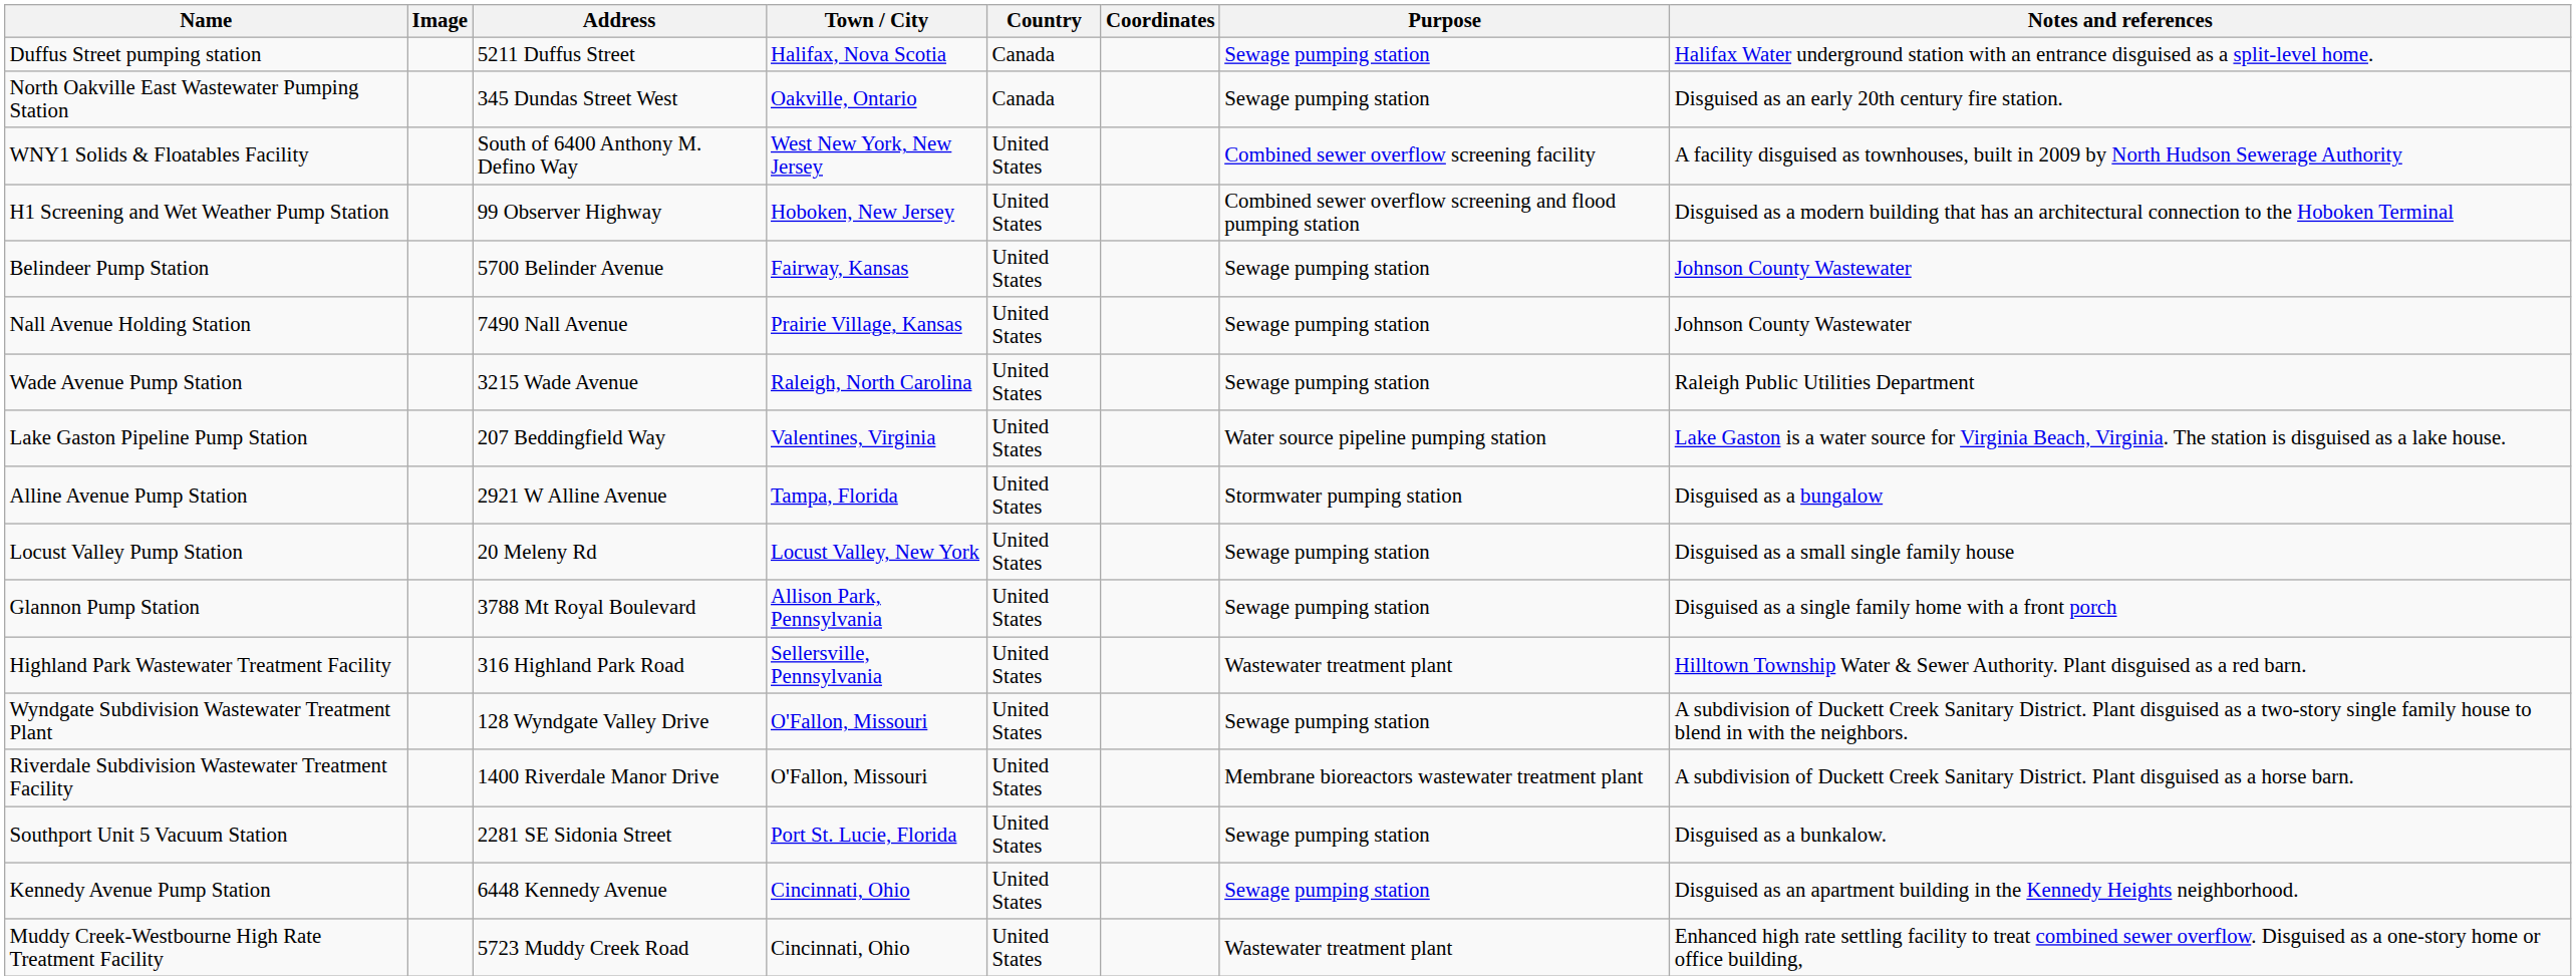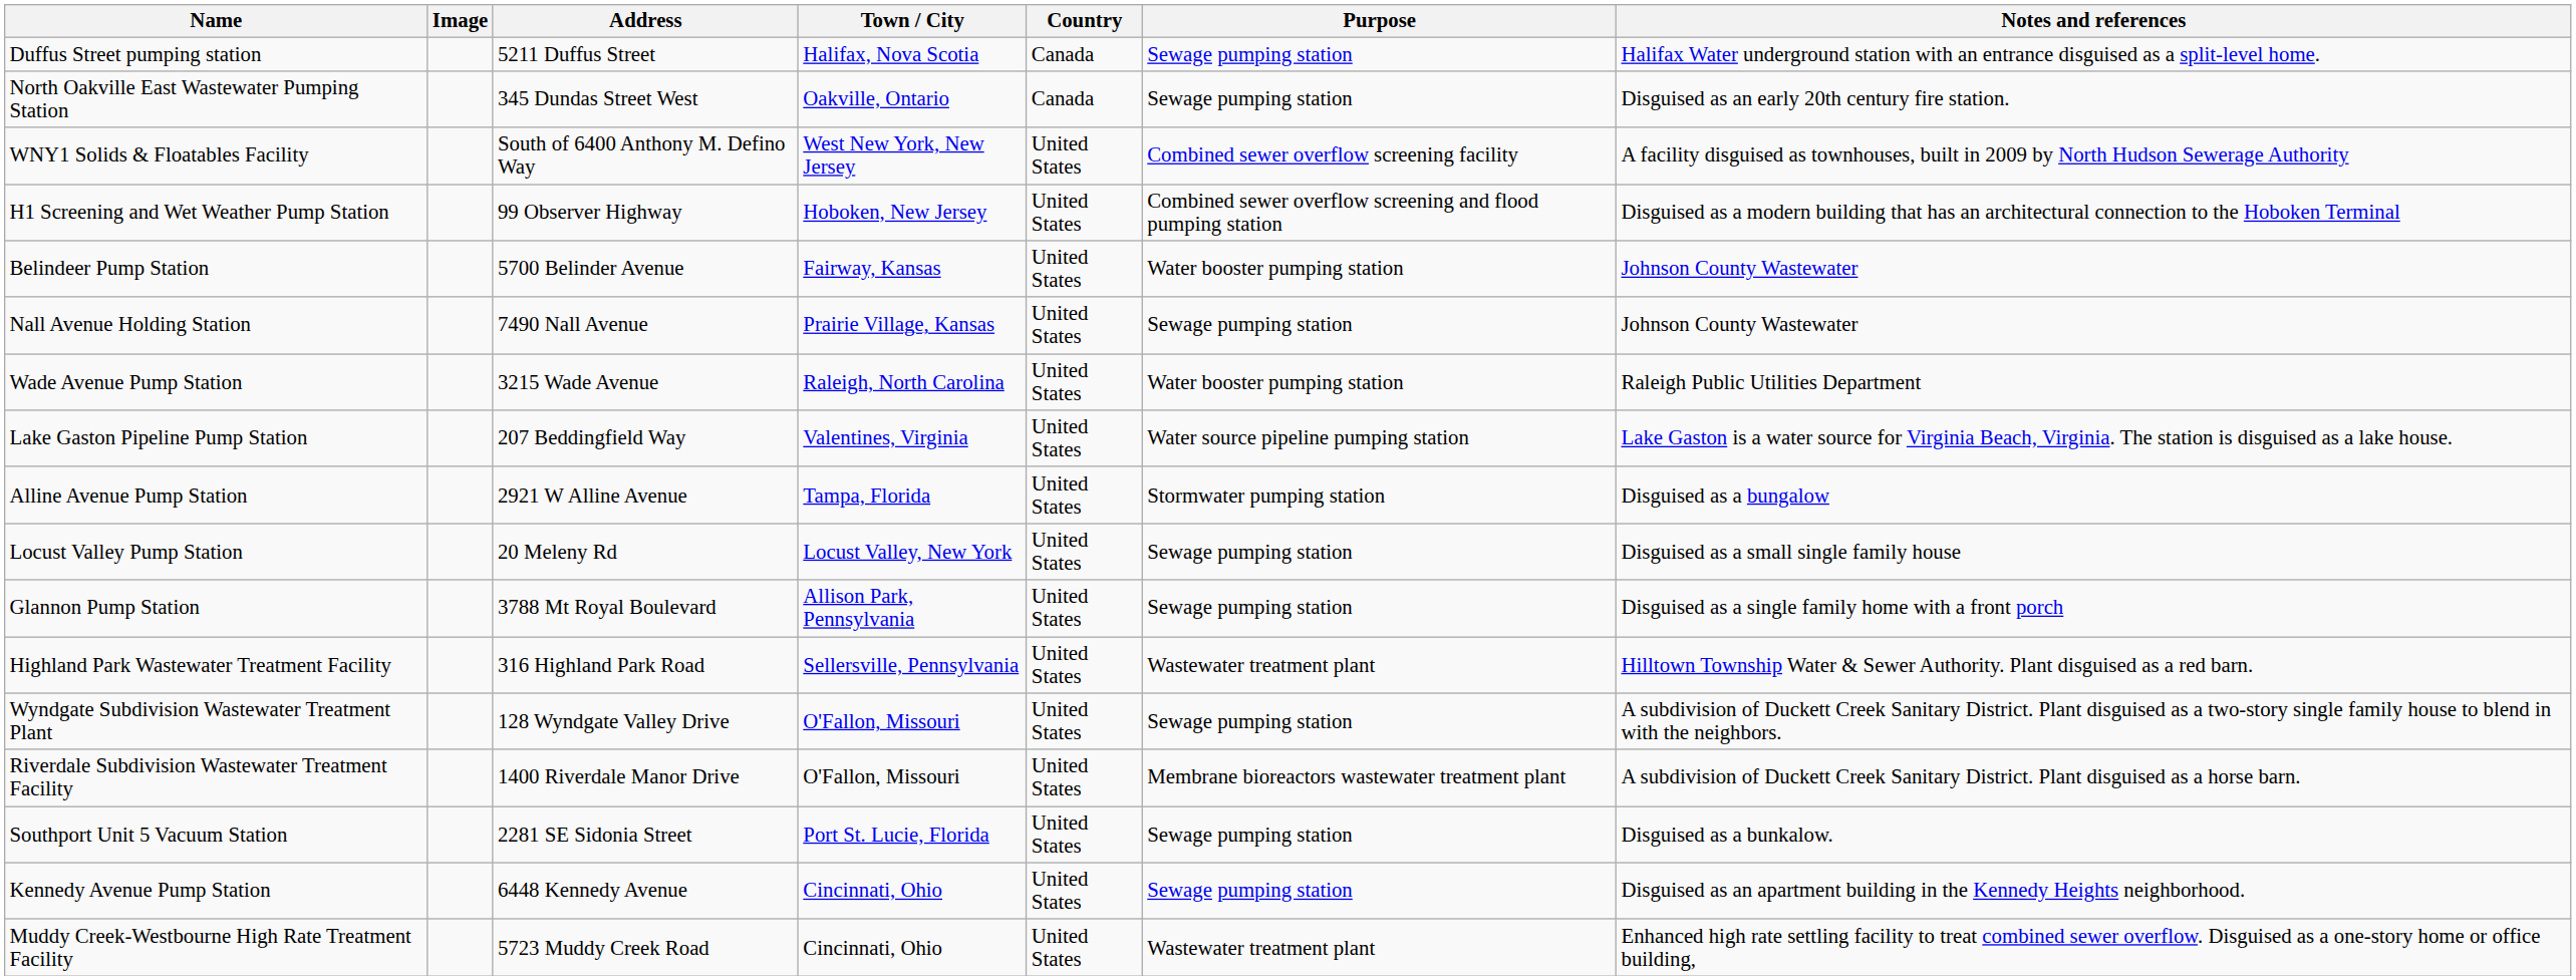- column: Coordinates
Belindeer Pump Station | Purpose: Sewage pumping station -> Water booster pumping station
Wade Avenue Pump Station | Purpose: Sewage pumping station -> Water booster pumping station
